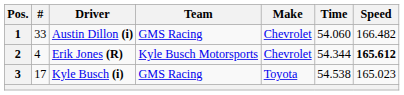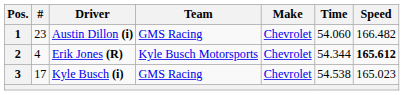1 | #: 33 -> 23
3 | Make: Toyota -> Chevrolet
